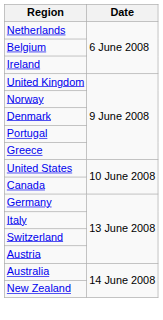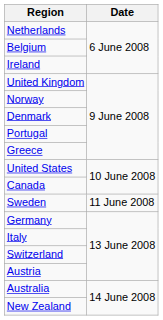+ row: Sweden | 11 June 2008
